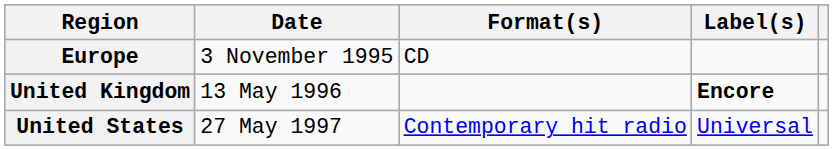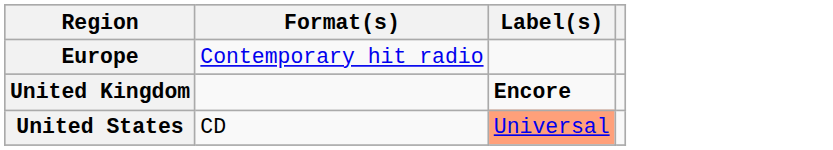- column: Date | 3 November 1995 | 13 May 1996 | 27 May 1997
Europe | Format(s): CD -> Contemporary hit radio
United States | Format(s): Contemporary hit radio -> CD
United States | Label(s): no background -> lightsalmon background
